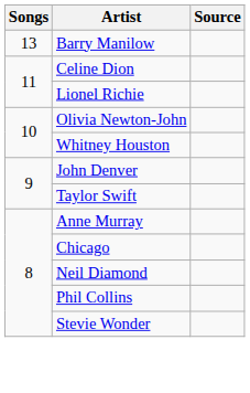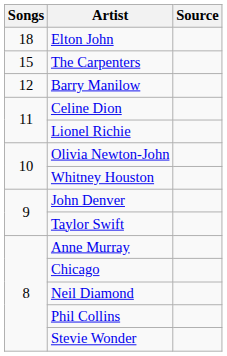+ row: 18 | Elton John
+ row: 15 | The Carpenters
Barry Manilow | Songs: 13 -> 12
